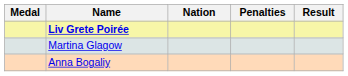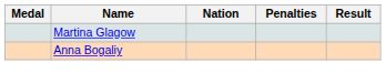- row: Liv Grete Poirée
